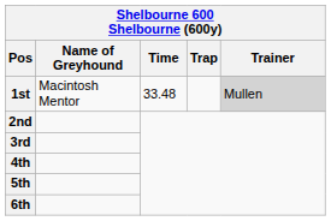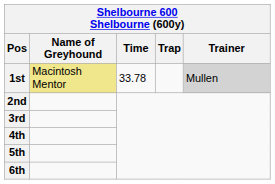1st | Name of Greyhound: no background -> khaki background
1st | Time: 33.48 -> 33.78
